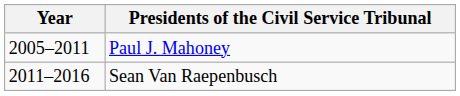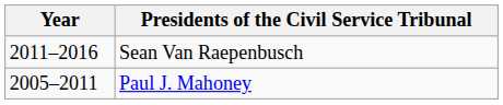rows swapped: Paul J. Mahoney <-> Sean Van Raepenbusch
